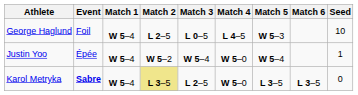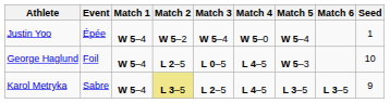rows swapped: Justin Yoo <-> George Haglund
Karol Metryka | Event: bold -> normal
Karol Metryka | Match 4: W 5–0 -> L 4–5
Karol Metryka | Seed: 0 -> 9
